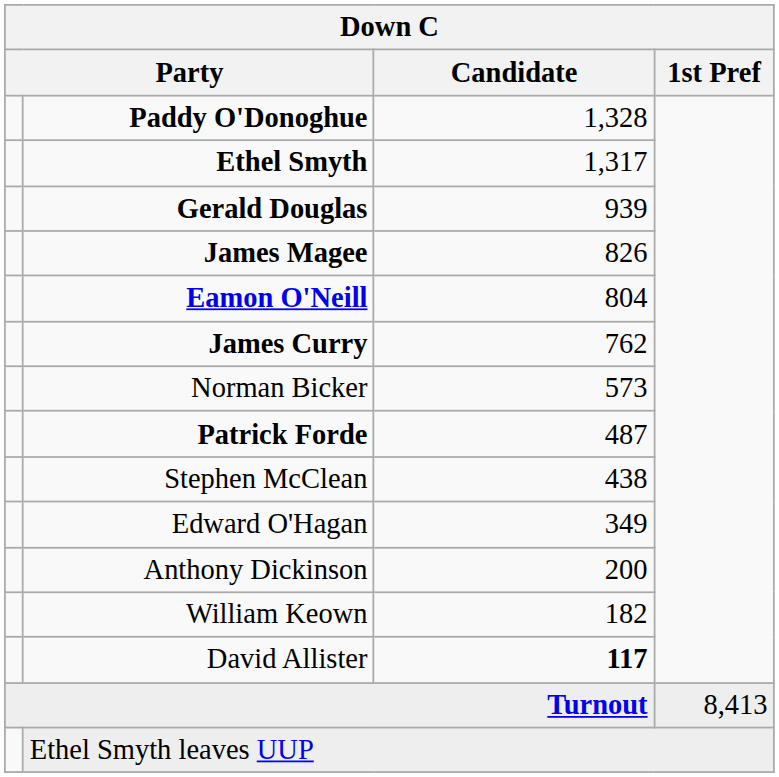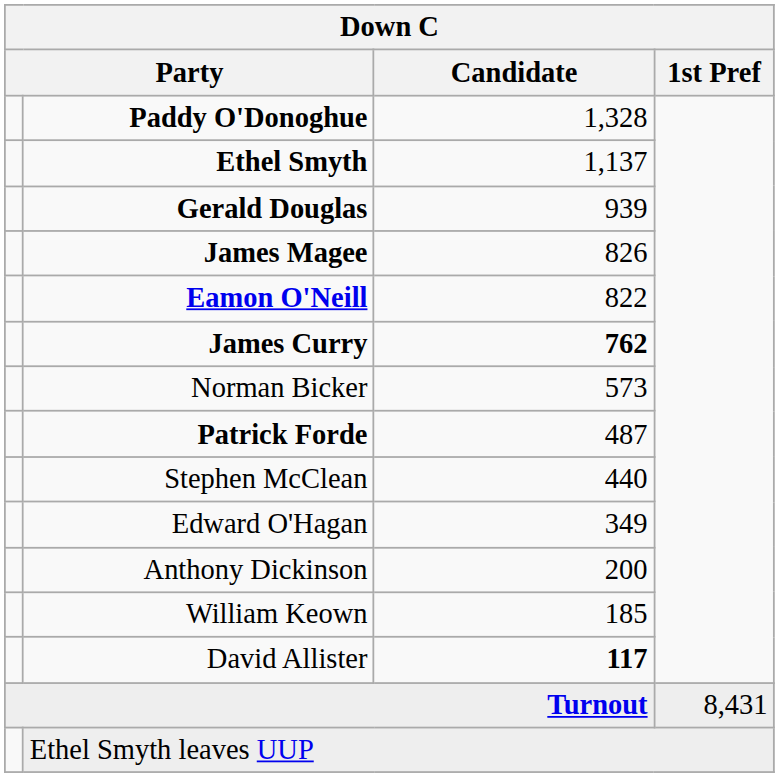Ethel Smyth | Candidate: 1,317 -> 1,137
Eamon O'Neill | Candidate: 804 -> 822
James Curry | Candidate: normal -> bold
Stephen McClean | Candidate: 438 -> 440
William Keown | Candidate: 182 -> 185
Turnout | 1st Pref: 8,413 -> 8,431
